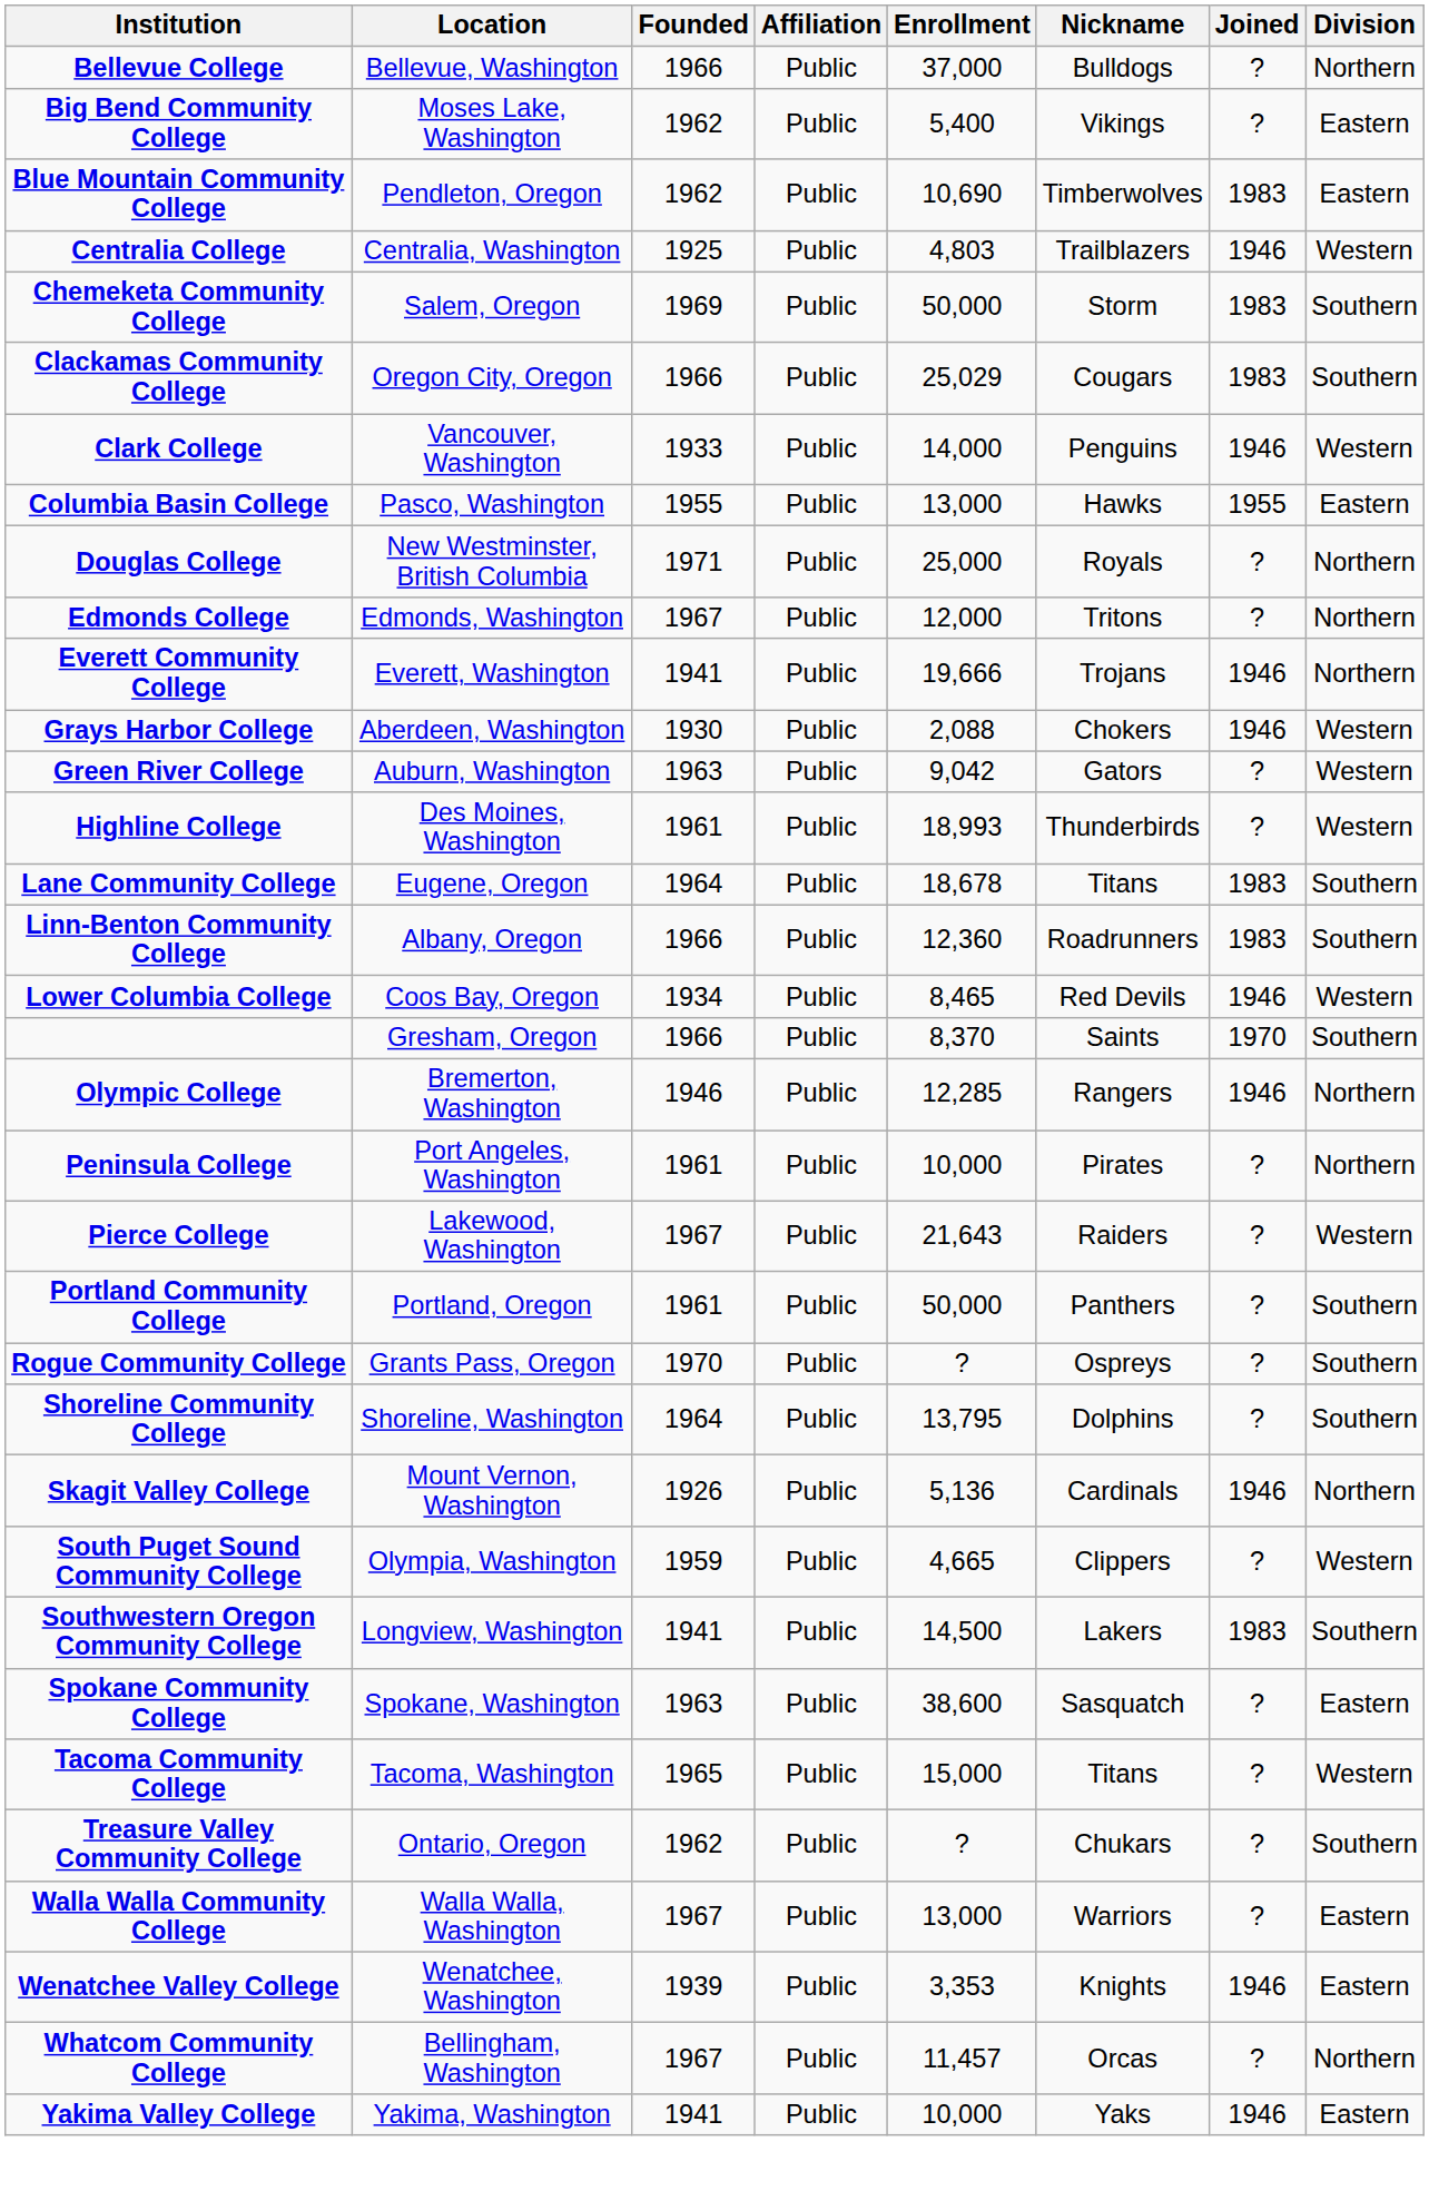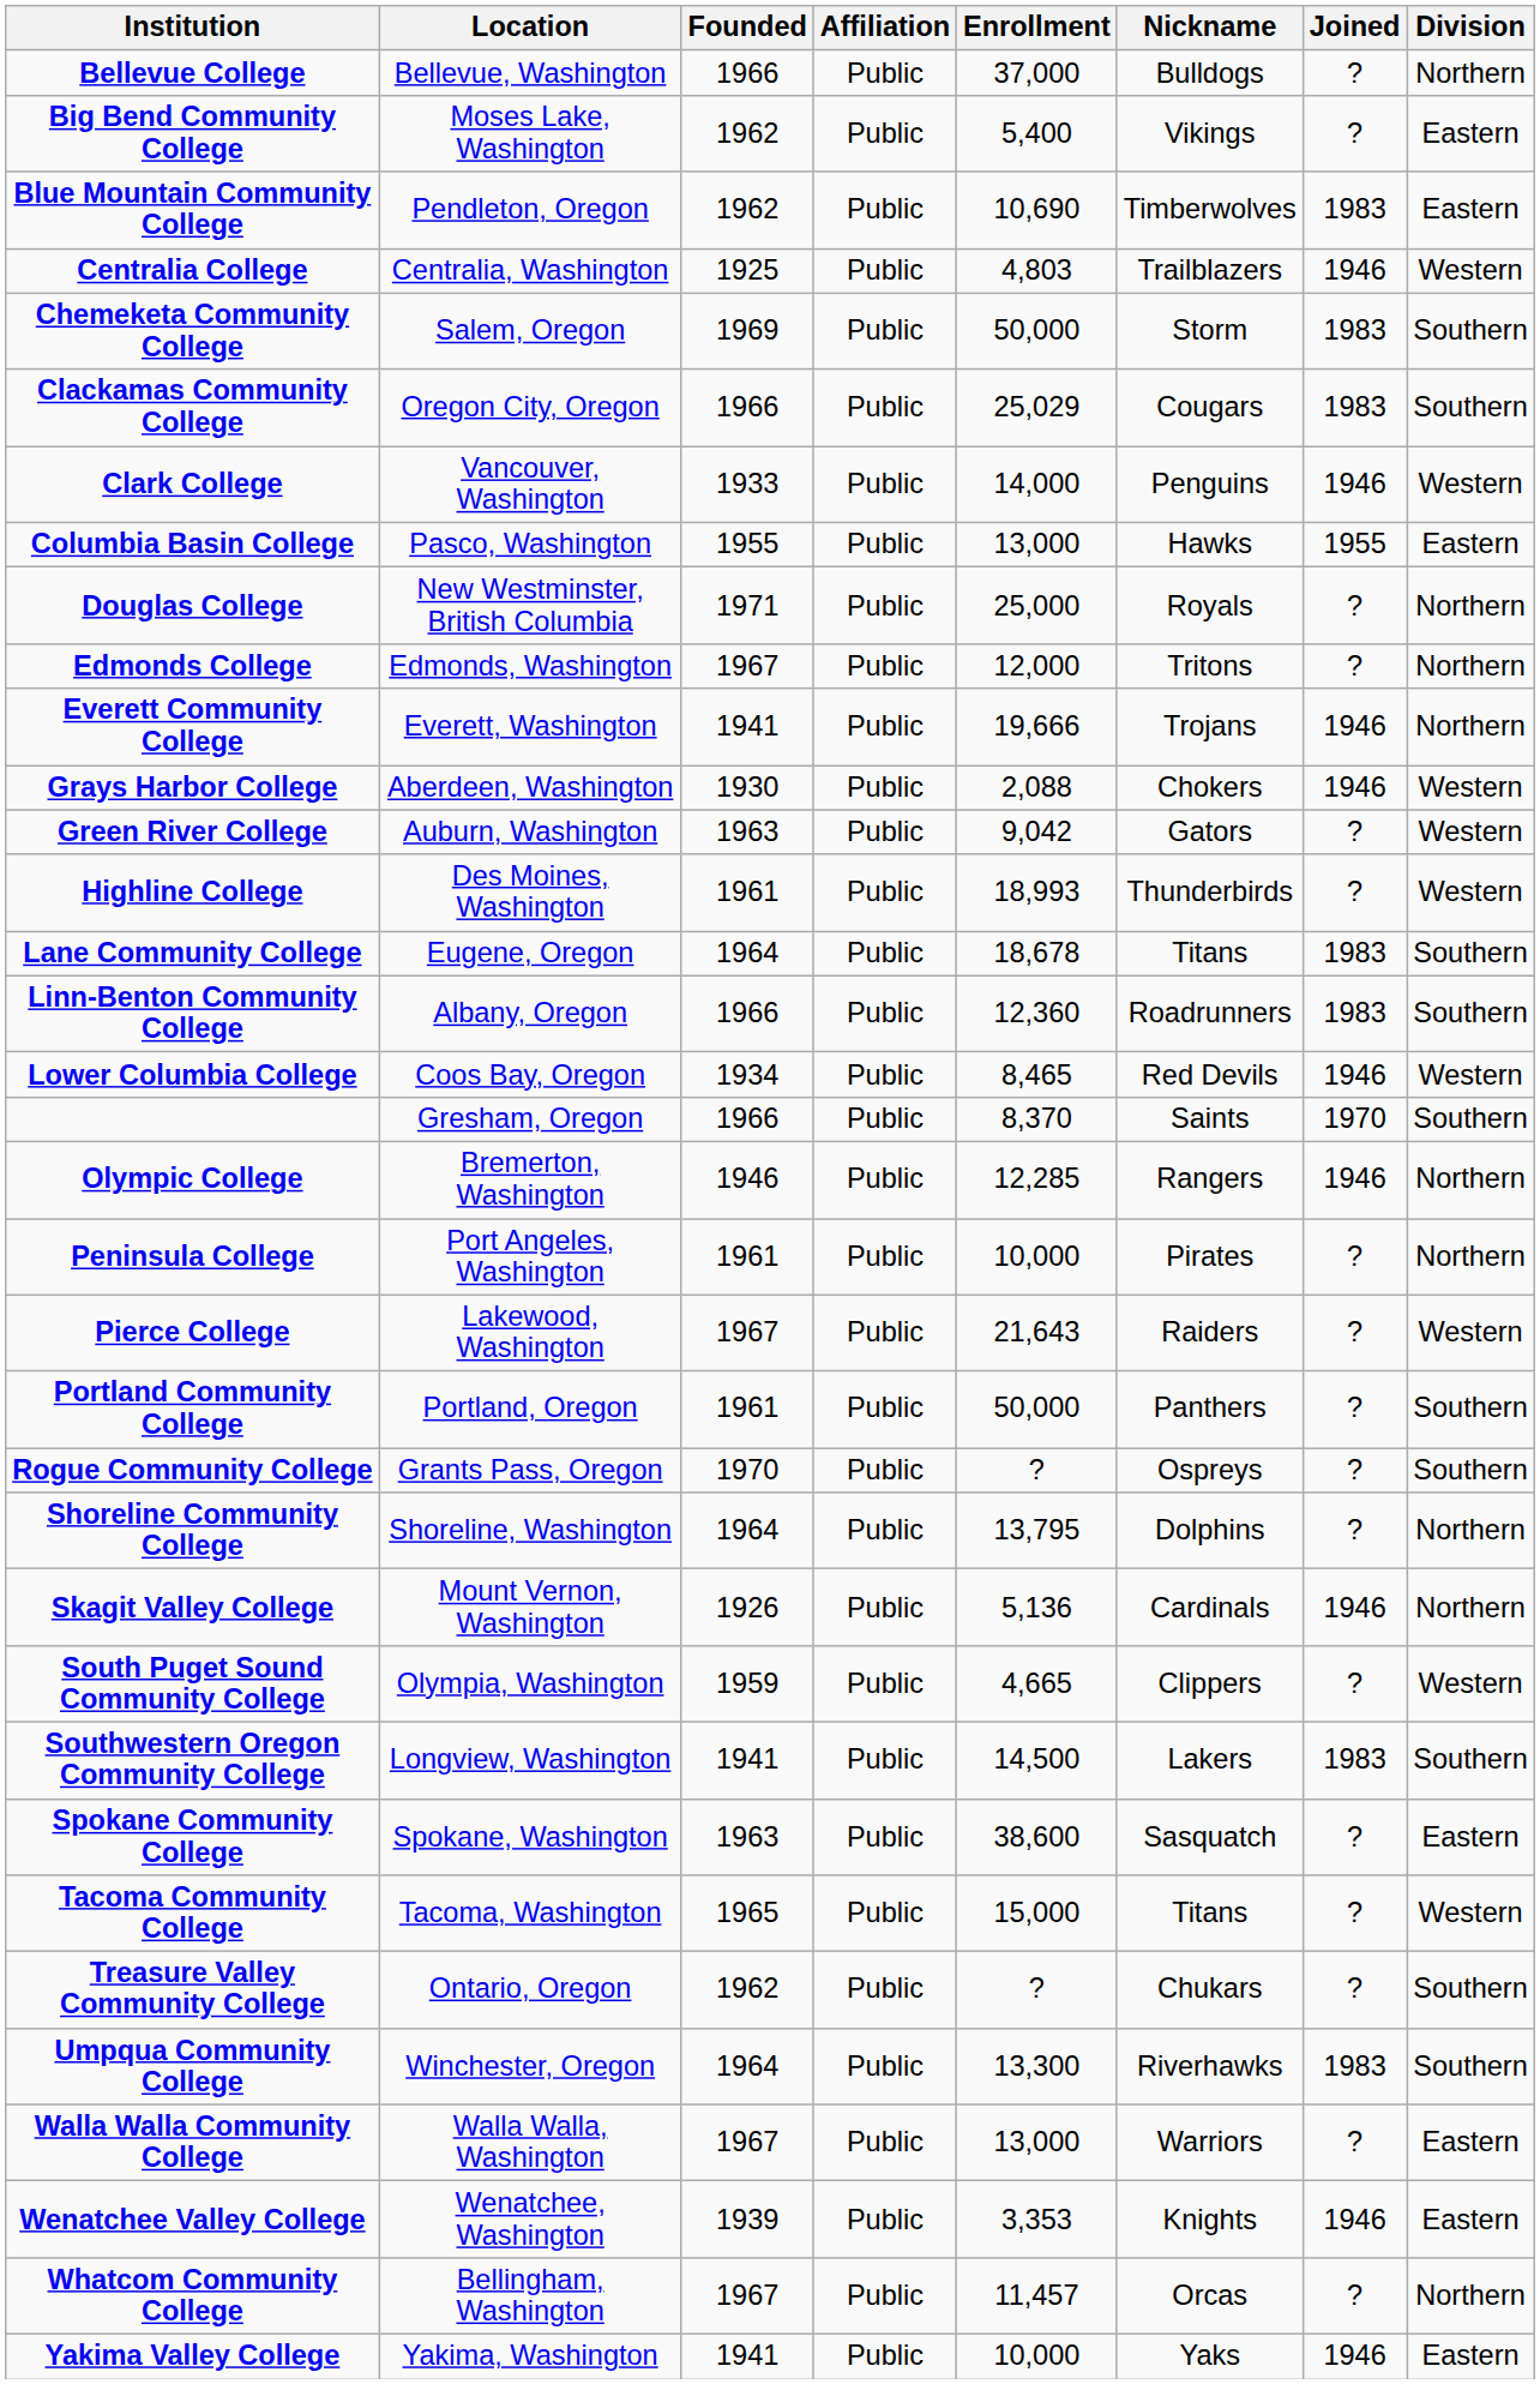Shoreline Community College | Division: Southern -> Northern
+ row: Umpqua Community College | Winchester, Oregon | 1964 | Public | 13,300 | Riverhawks | 1983 | Southern
